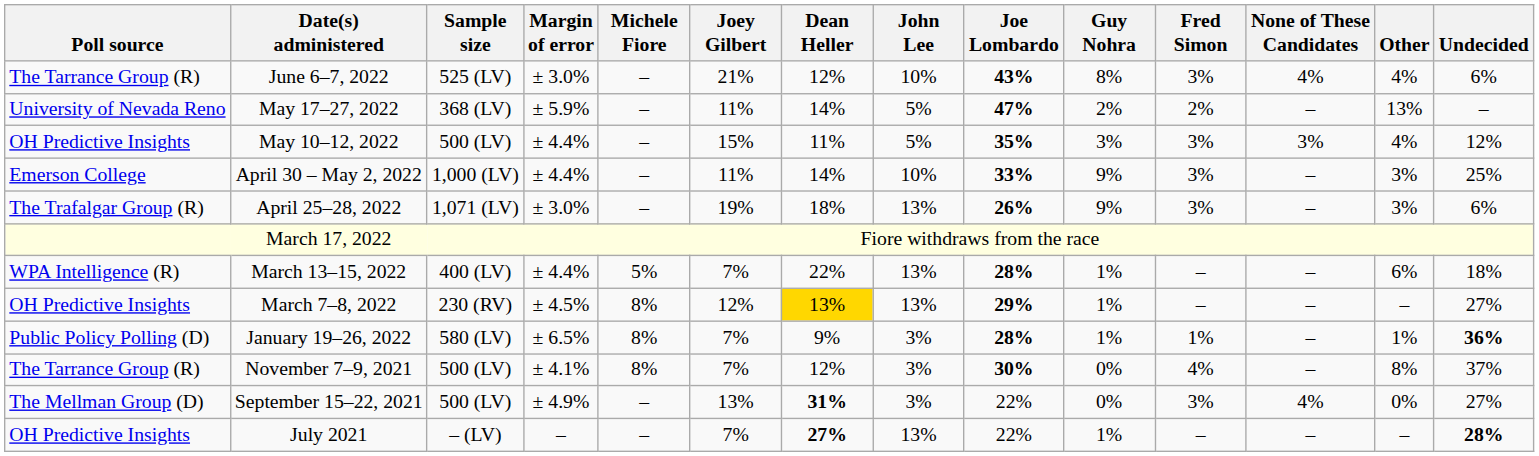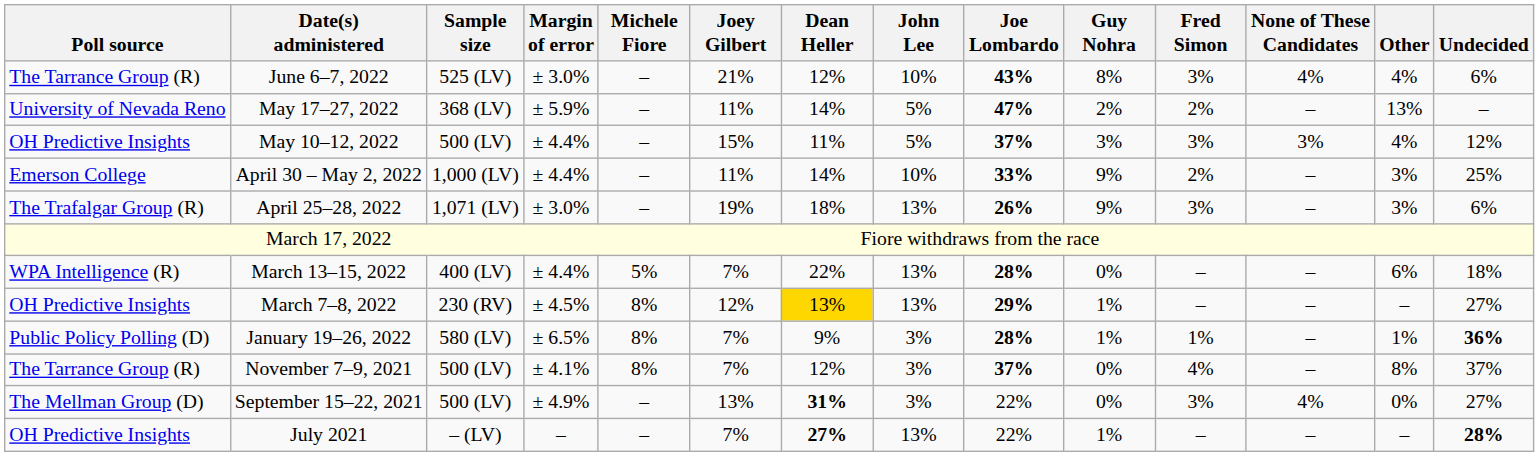May 10–12, 2022 | Joe Lombardo: 35% -> 37%
April 30 – May 2, 2022 | Fred Simon: 3% -> 2%
March 13–15, 2022 | Guy Nohra: 1% -> 0%
November 7–9, 2021 | Joe Lombardo: 30% -> 37%
